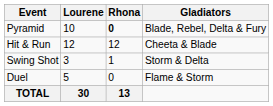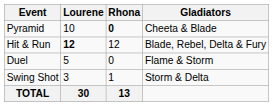Pyramid | Gladiators: Blade, Rebel, Delta & Fury -> Cheeta & Blade
Hit & Run | Lourene: normal -> bold
Hit & Run | Gladiators: Cheeta & Blade -> Blade, Rebel, Delta & Fury
rows swapped: Duel <-> Swing Shot
